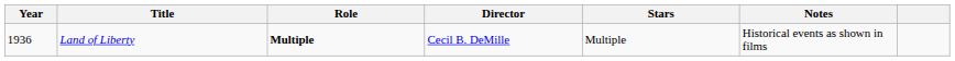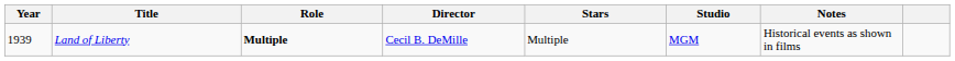+ column: Studio | MGM
Land of Liberty | Year: 1936 -> 1939
